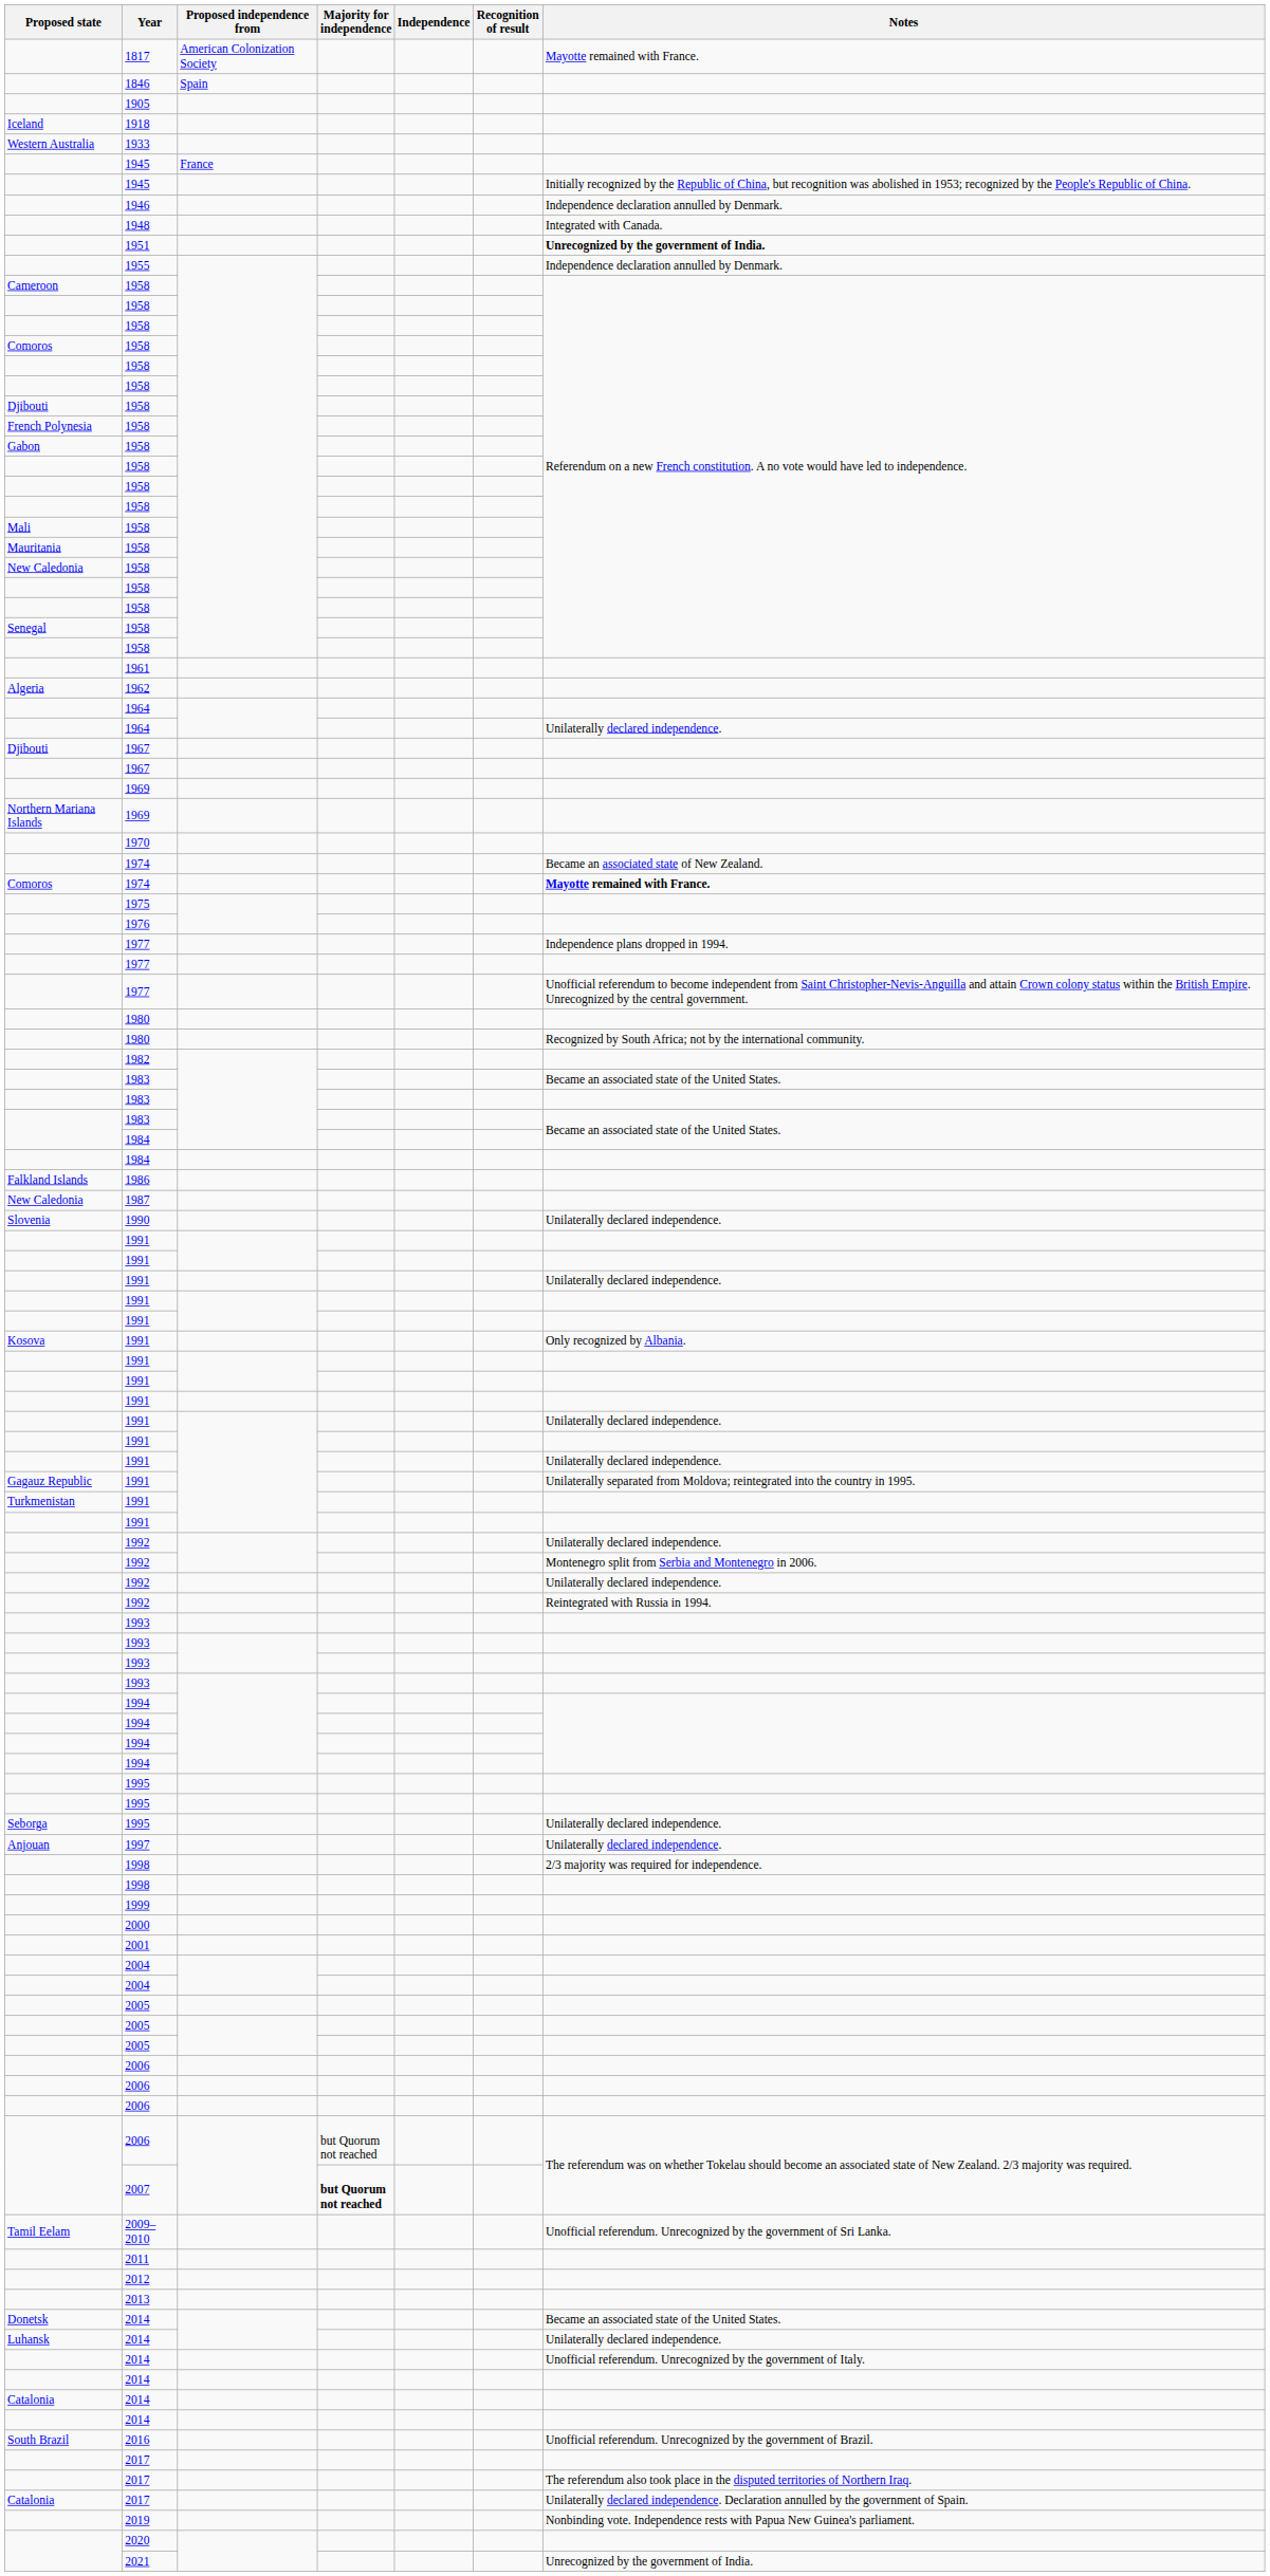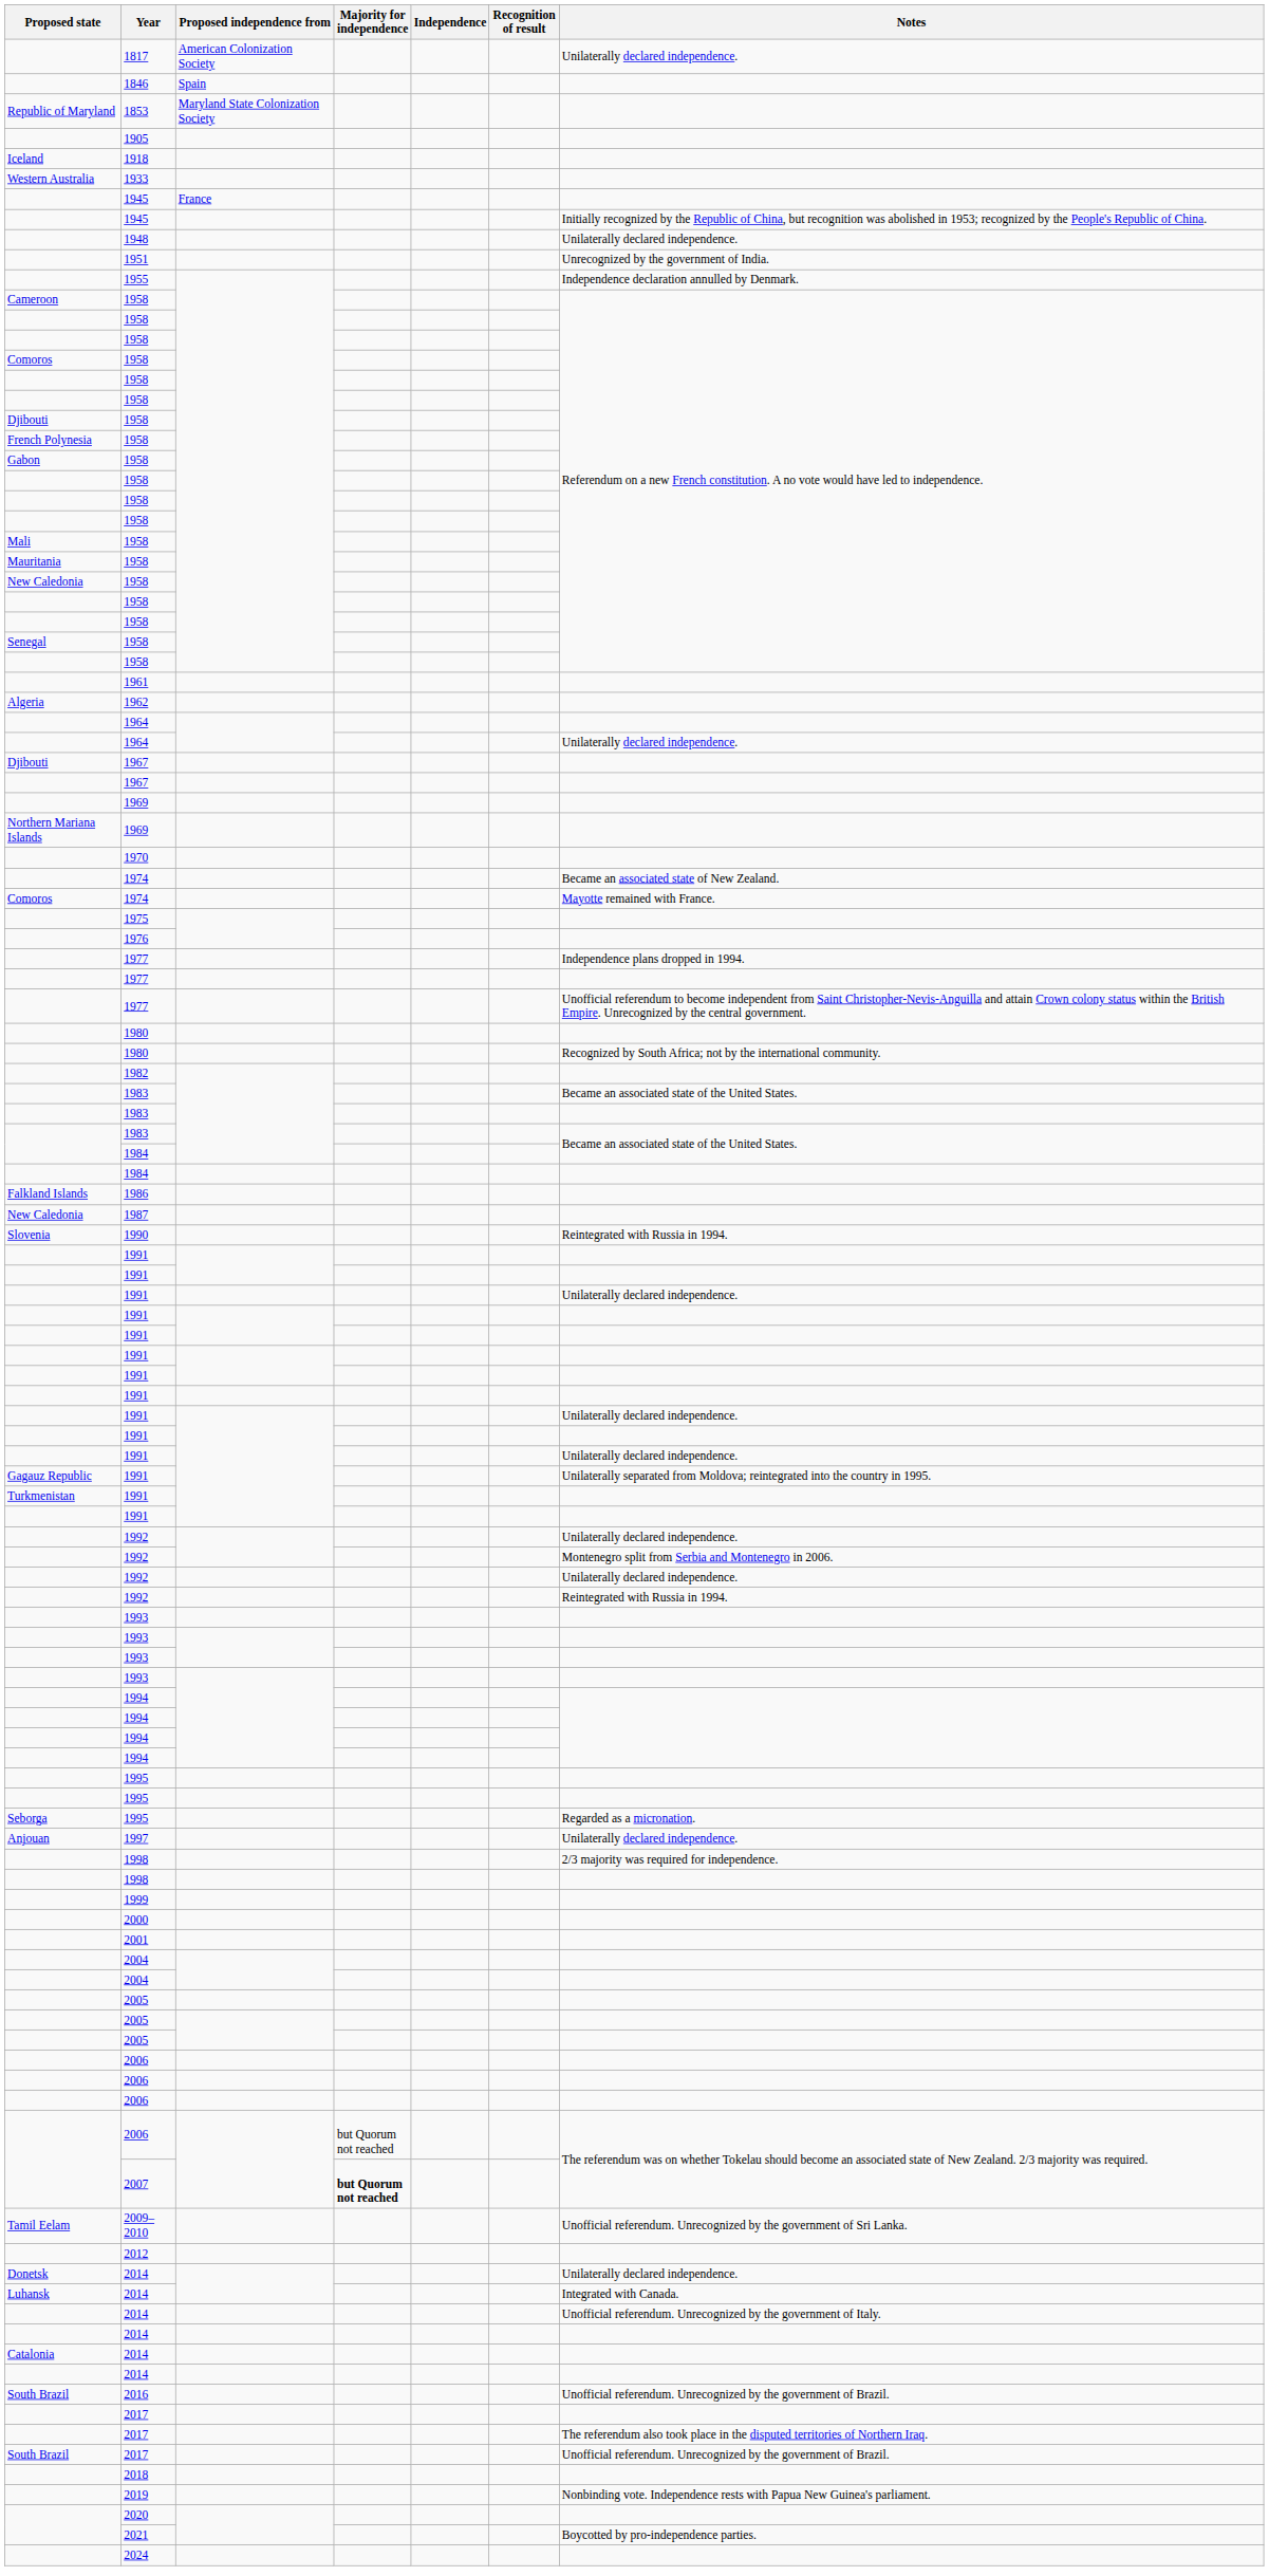1817 | Notes: Mayotte remained with France. -> Unilaterally declared independence.
+ row: Republic of Maryland | 1853 | Maryland State Colonization Society
- row: 1946 | Independence declaration annulled by Denmark.
1948 | Notes: Integrated with Canada. -> Unilaterally declared independence.
1951 | Notes: bold -> normal
Comoros / 1974 | Notes: bold -> normal
1990 | Notes: Unilaterally declared independence. -> Reintegrated with Russia in 1994.
- row: Kosova | 1991 | Only recognized by Albania.
Seborga / 1995 | Notes: Unilaterally declared independence. -> Regarded as a micronation.
- row: 2011
- row: 2013
Donetsk / 2014 | Notes: Became an associated state of the United States. -> Unilaterally declared independence.
Luhansk / 2014 | Notes: Unilaterally declared independence. -> Integrated with Canada.
- row: Catalonia | 2017 | Unilaterally declared independence. Declaration annulled by the government of Spain.
+ row: South Brazil | 2017 | Unofficial referendum. Unrecognized by the government of Brazil.
+ row: 2018
2021 | Notes: Unrecognized by the government of India. -> Boycotted by pro-independence parties.
+ row: 2024
